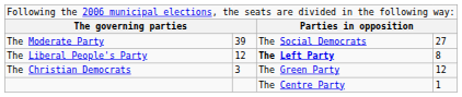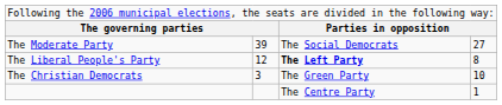The Christian Democrats | column 4: 12 -> 10
